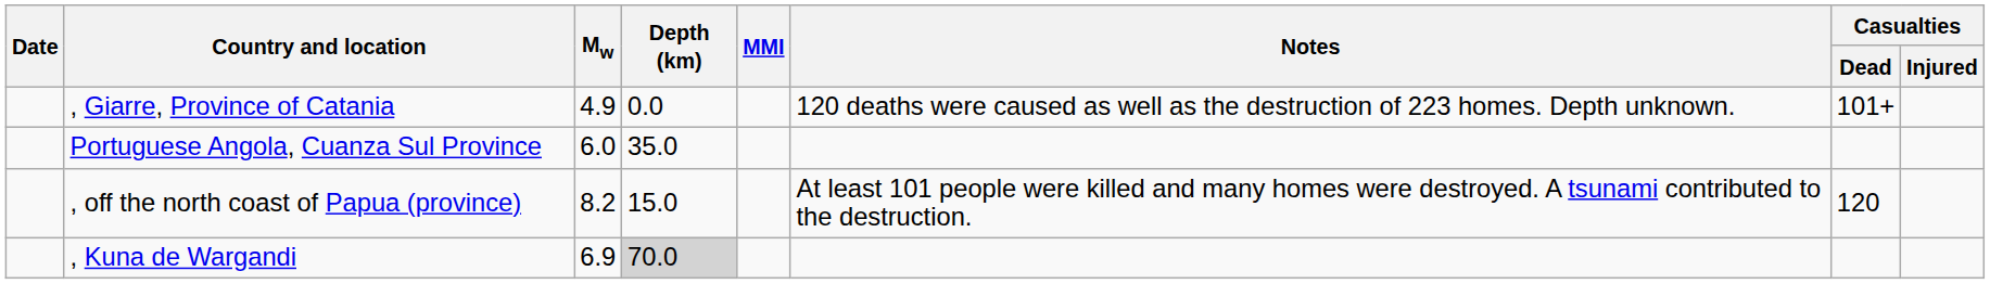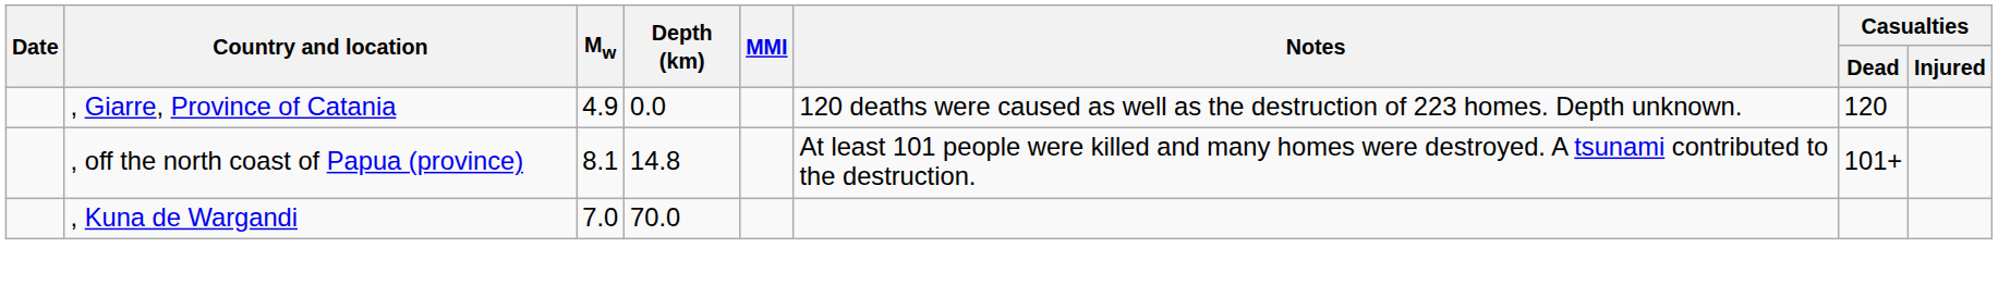, Giarre, Province of Catania | Casualties / Dead: 101+ -> 120
- row: Portuguese Angola, Cuanza Sul Province | 6.0 | 35.0
, off the north coast of Papua (province) | Mw: 8.2 -> 8.1
, off the north coast of Papua (province) | Depth (km): 15.0 -> 14.8
, off the north coast of Papua (province) | Casualties / Dead: 120 -> 101+
, Kuna de Wargandi | Mw: 6.9 -> 7.0
, Kuna de Wargandi | Depth (km): lightgrey background -> no background
